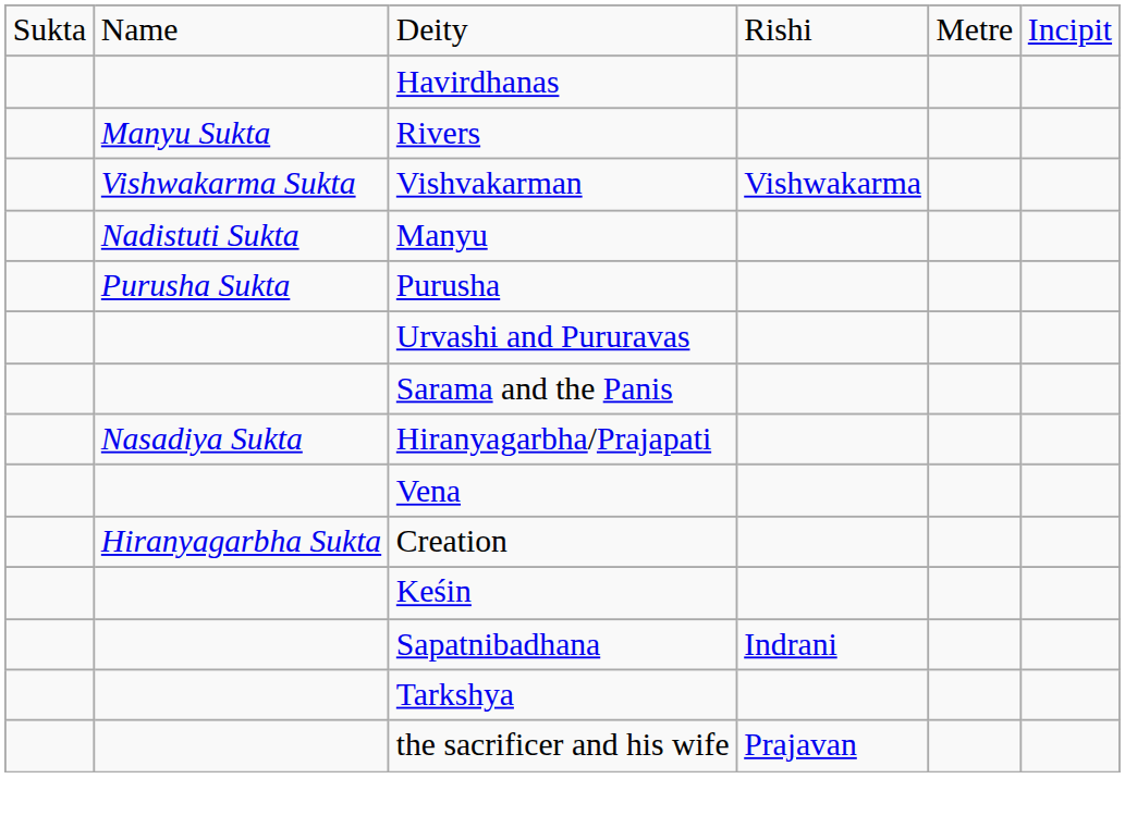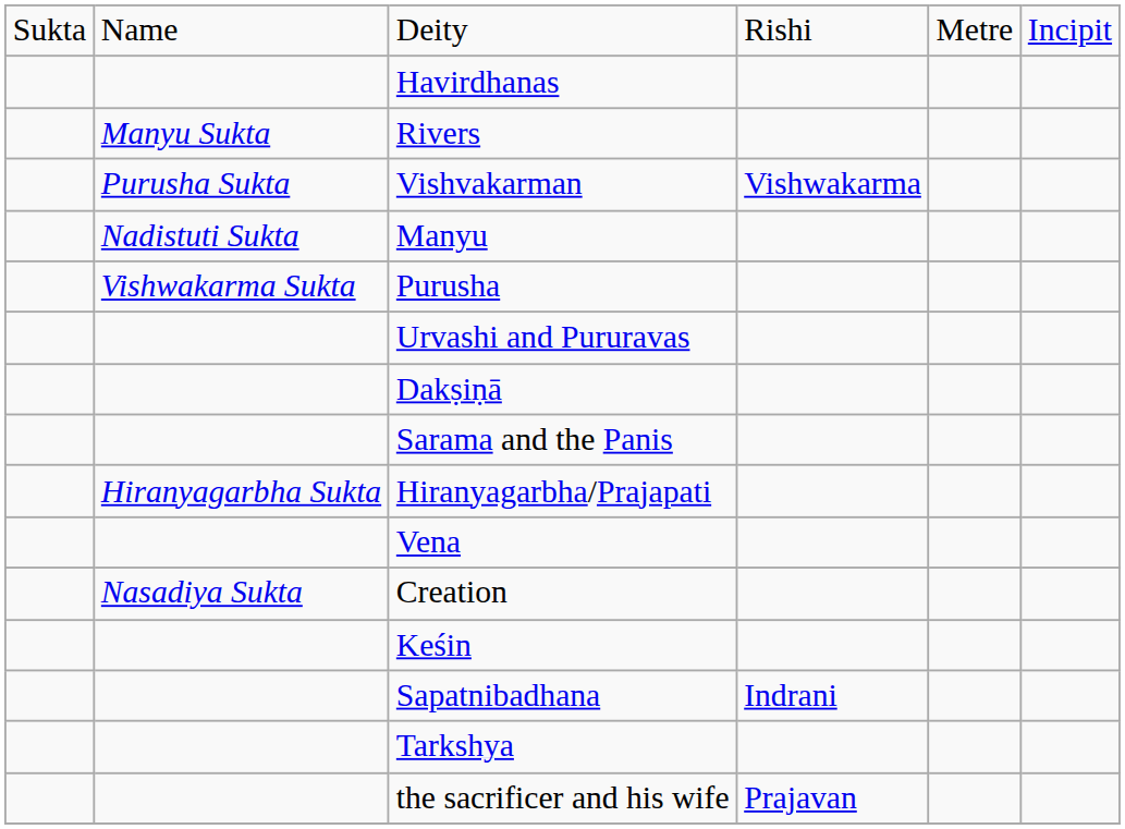Vishvakarman | column 2: Vishwakarma Sukta -> Purusha Sukta
Purusha | column 2: Purusha Sukta -> Vishwakarma Sukta
+ row: Dakṣiṇā
Hiranyagarbha/Prajapati | column 2: Nasadiya Sukta -> Hiranyagarbha Sukta
Creation | column 2: Hiranyagarbha Sukta -> Nasadiya Sukta
